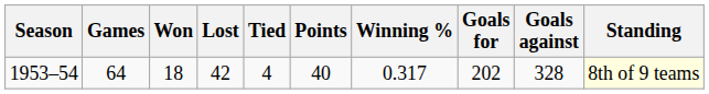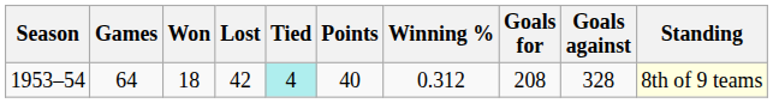1953–54 | Tied: no background -> paleturquoise background
1953–54 | Winning %: 0.317 -> 0.312
1953–54 | Goals for: 202 -> 208
